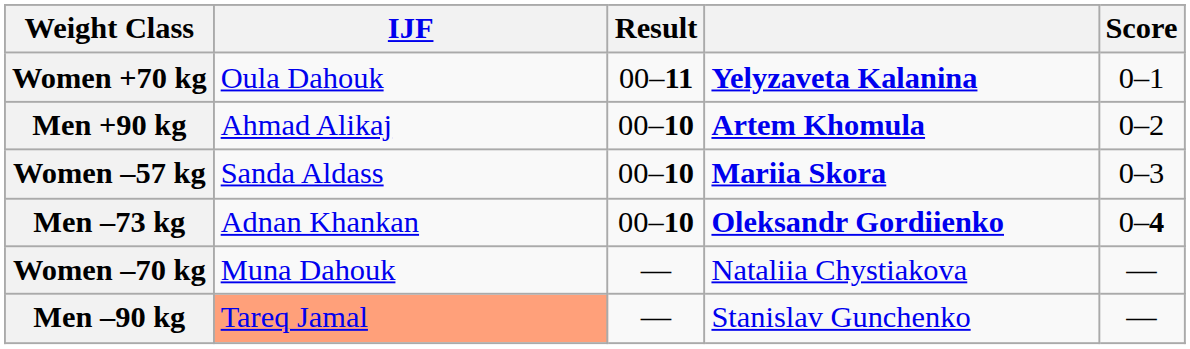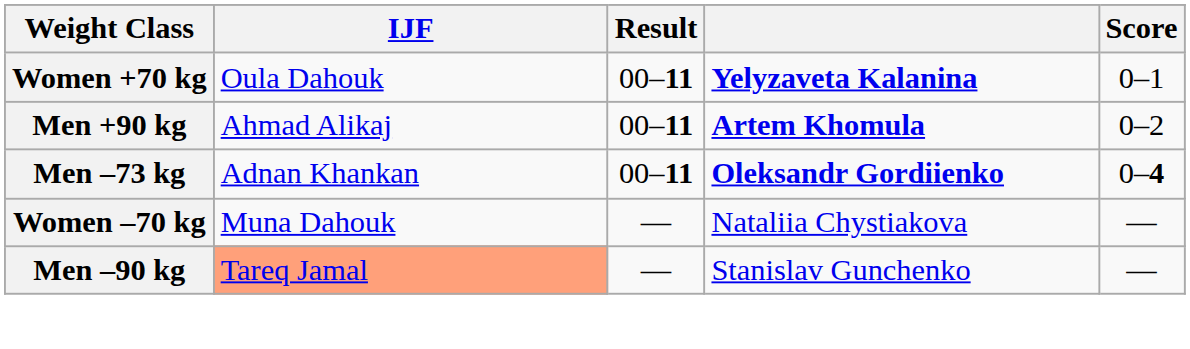Men +90 kg | Result: 00–10 -> 00–11
- row: Women –57 kg | Sanda Aldass | 00–10 | Mariia Skora | 0–3
Men –73 kg | Result: 00–10 -> 00–11
